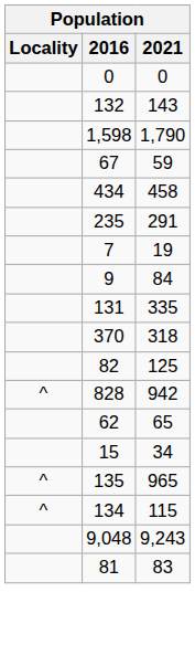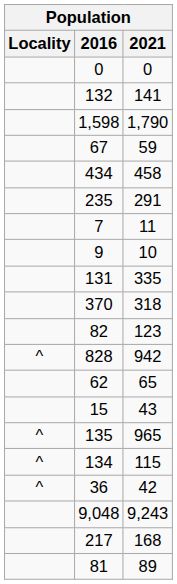132 | 2021: 143 -> 141
7 | 2021: 19 -> 11
9 | 2021: 84 -> 10
82 | 2021: 125 -> 123
15 | 2021: 34 -> 43
+ row: ^ | 36 | 42
+ row: 217 | 168
81 | 2021: 83 -> 89
